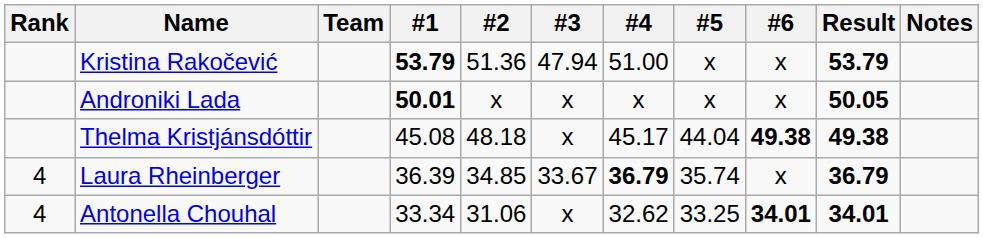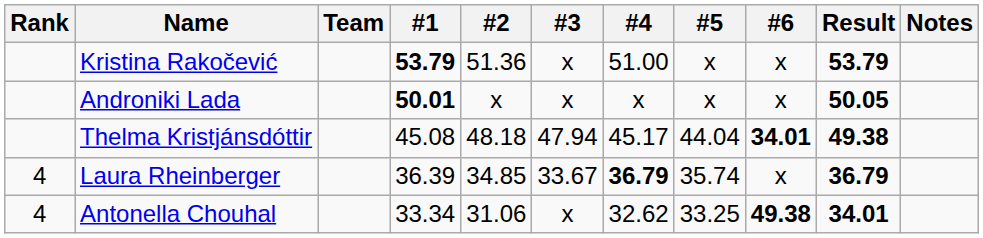Kristina Rakočević | #3: 47.94 -> x
Thelma Kristjánsdóttir | #3: x -> 47.94
Thelma Kristjánsdóttir | #6: 49.38 -> 34.01
Antonella Chouhal | #6: 34.01 -> 49.38
